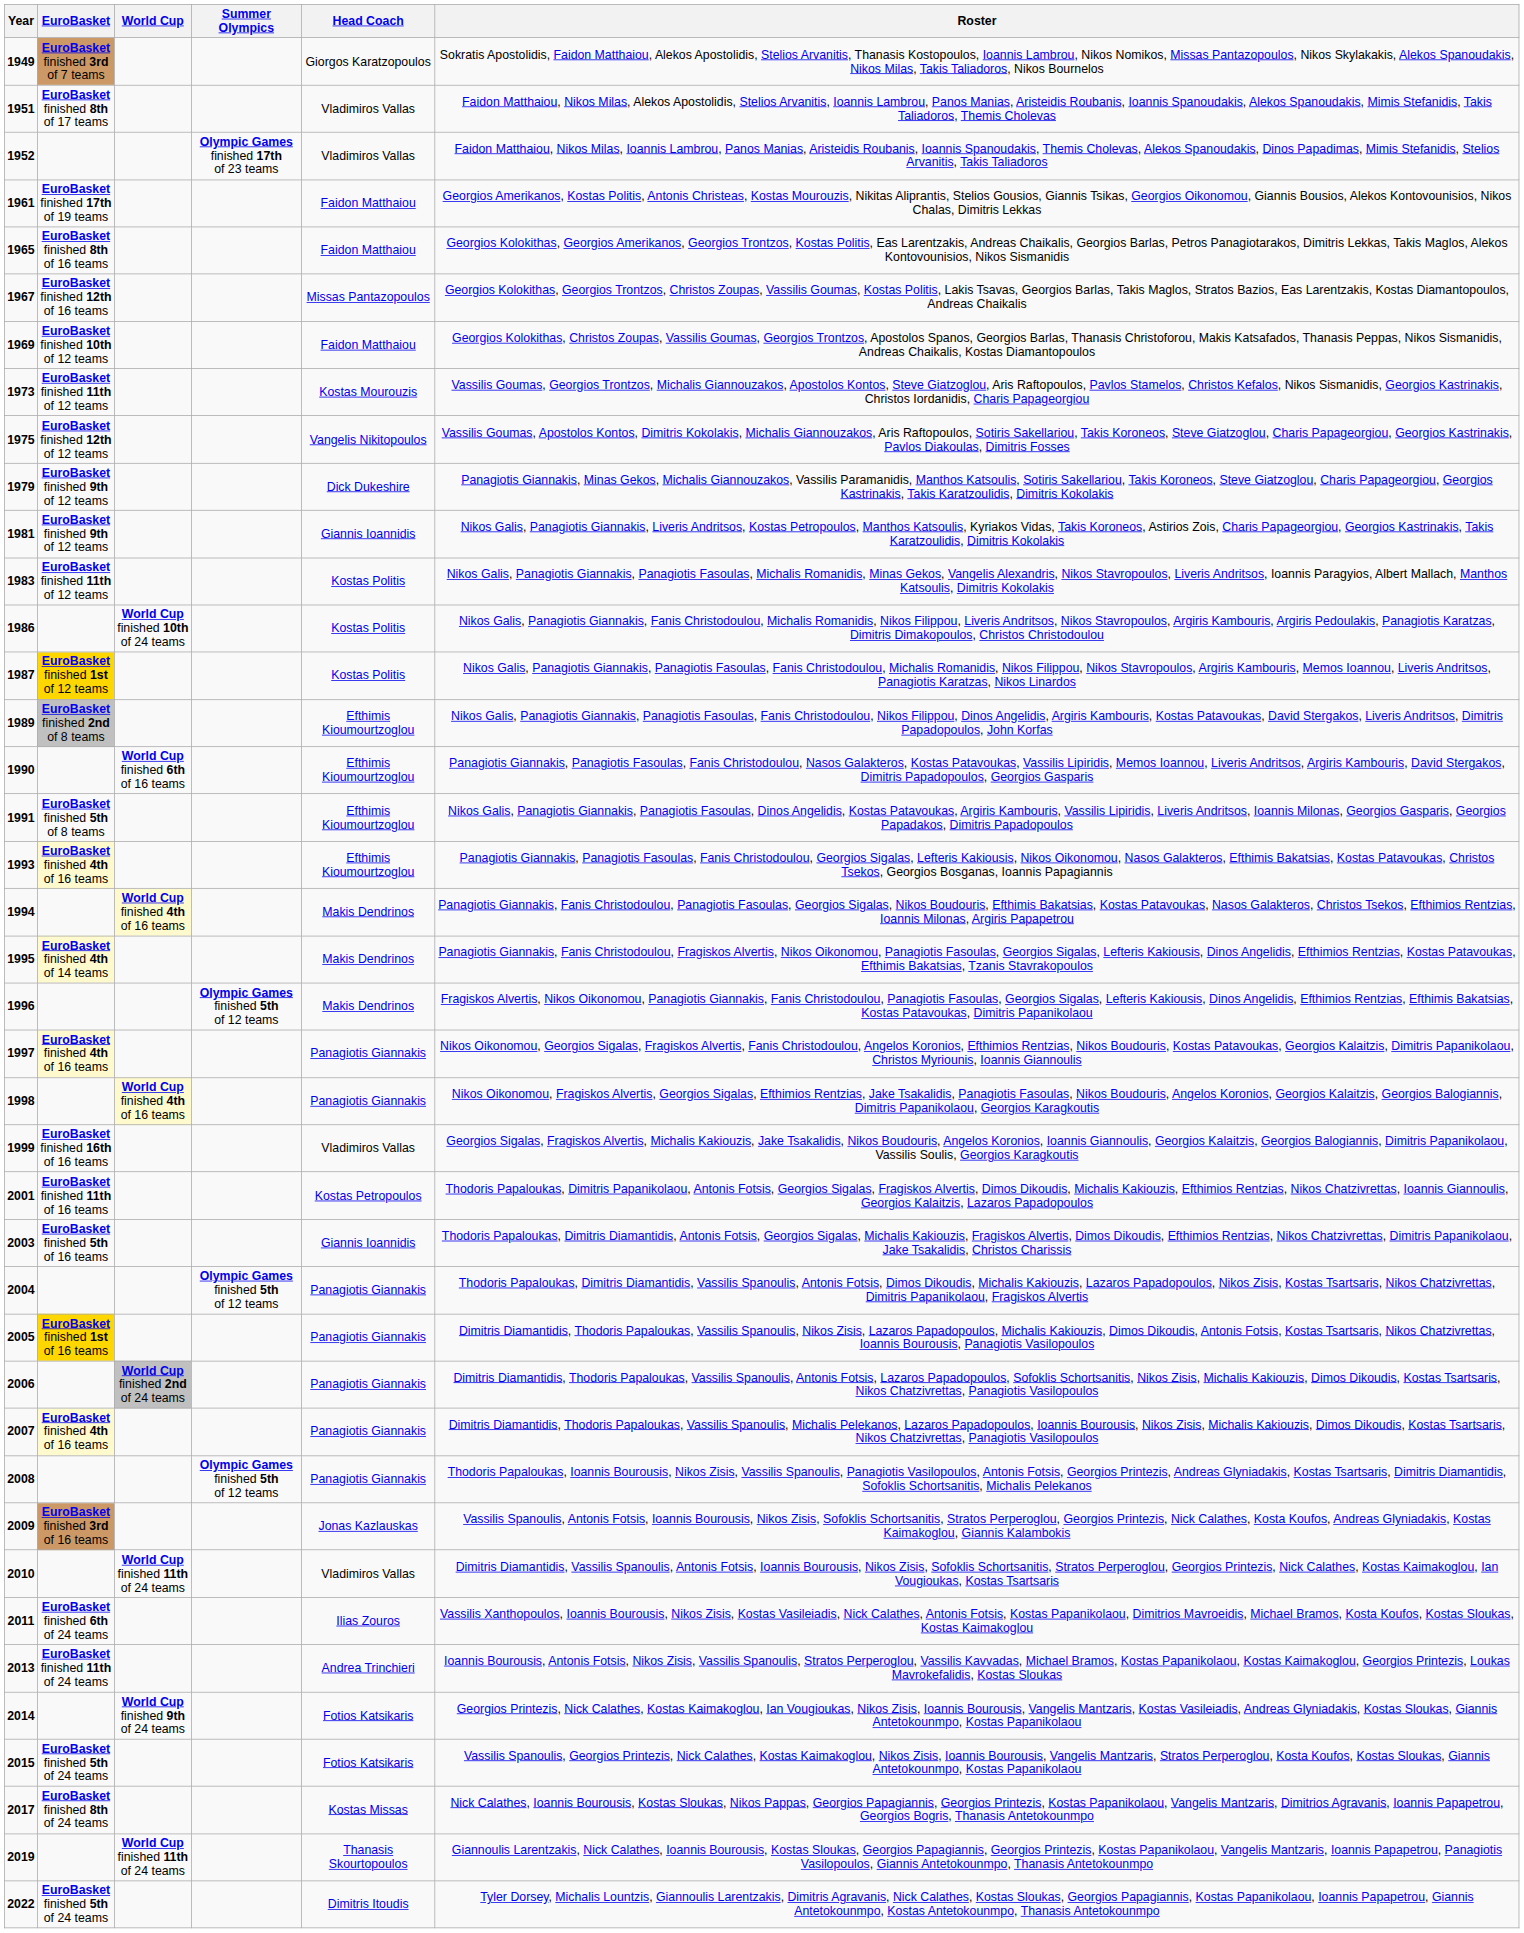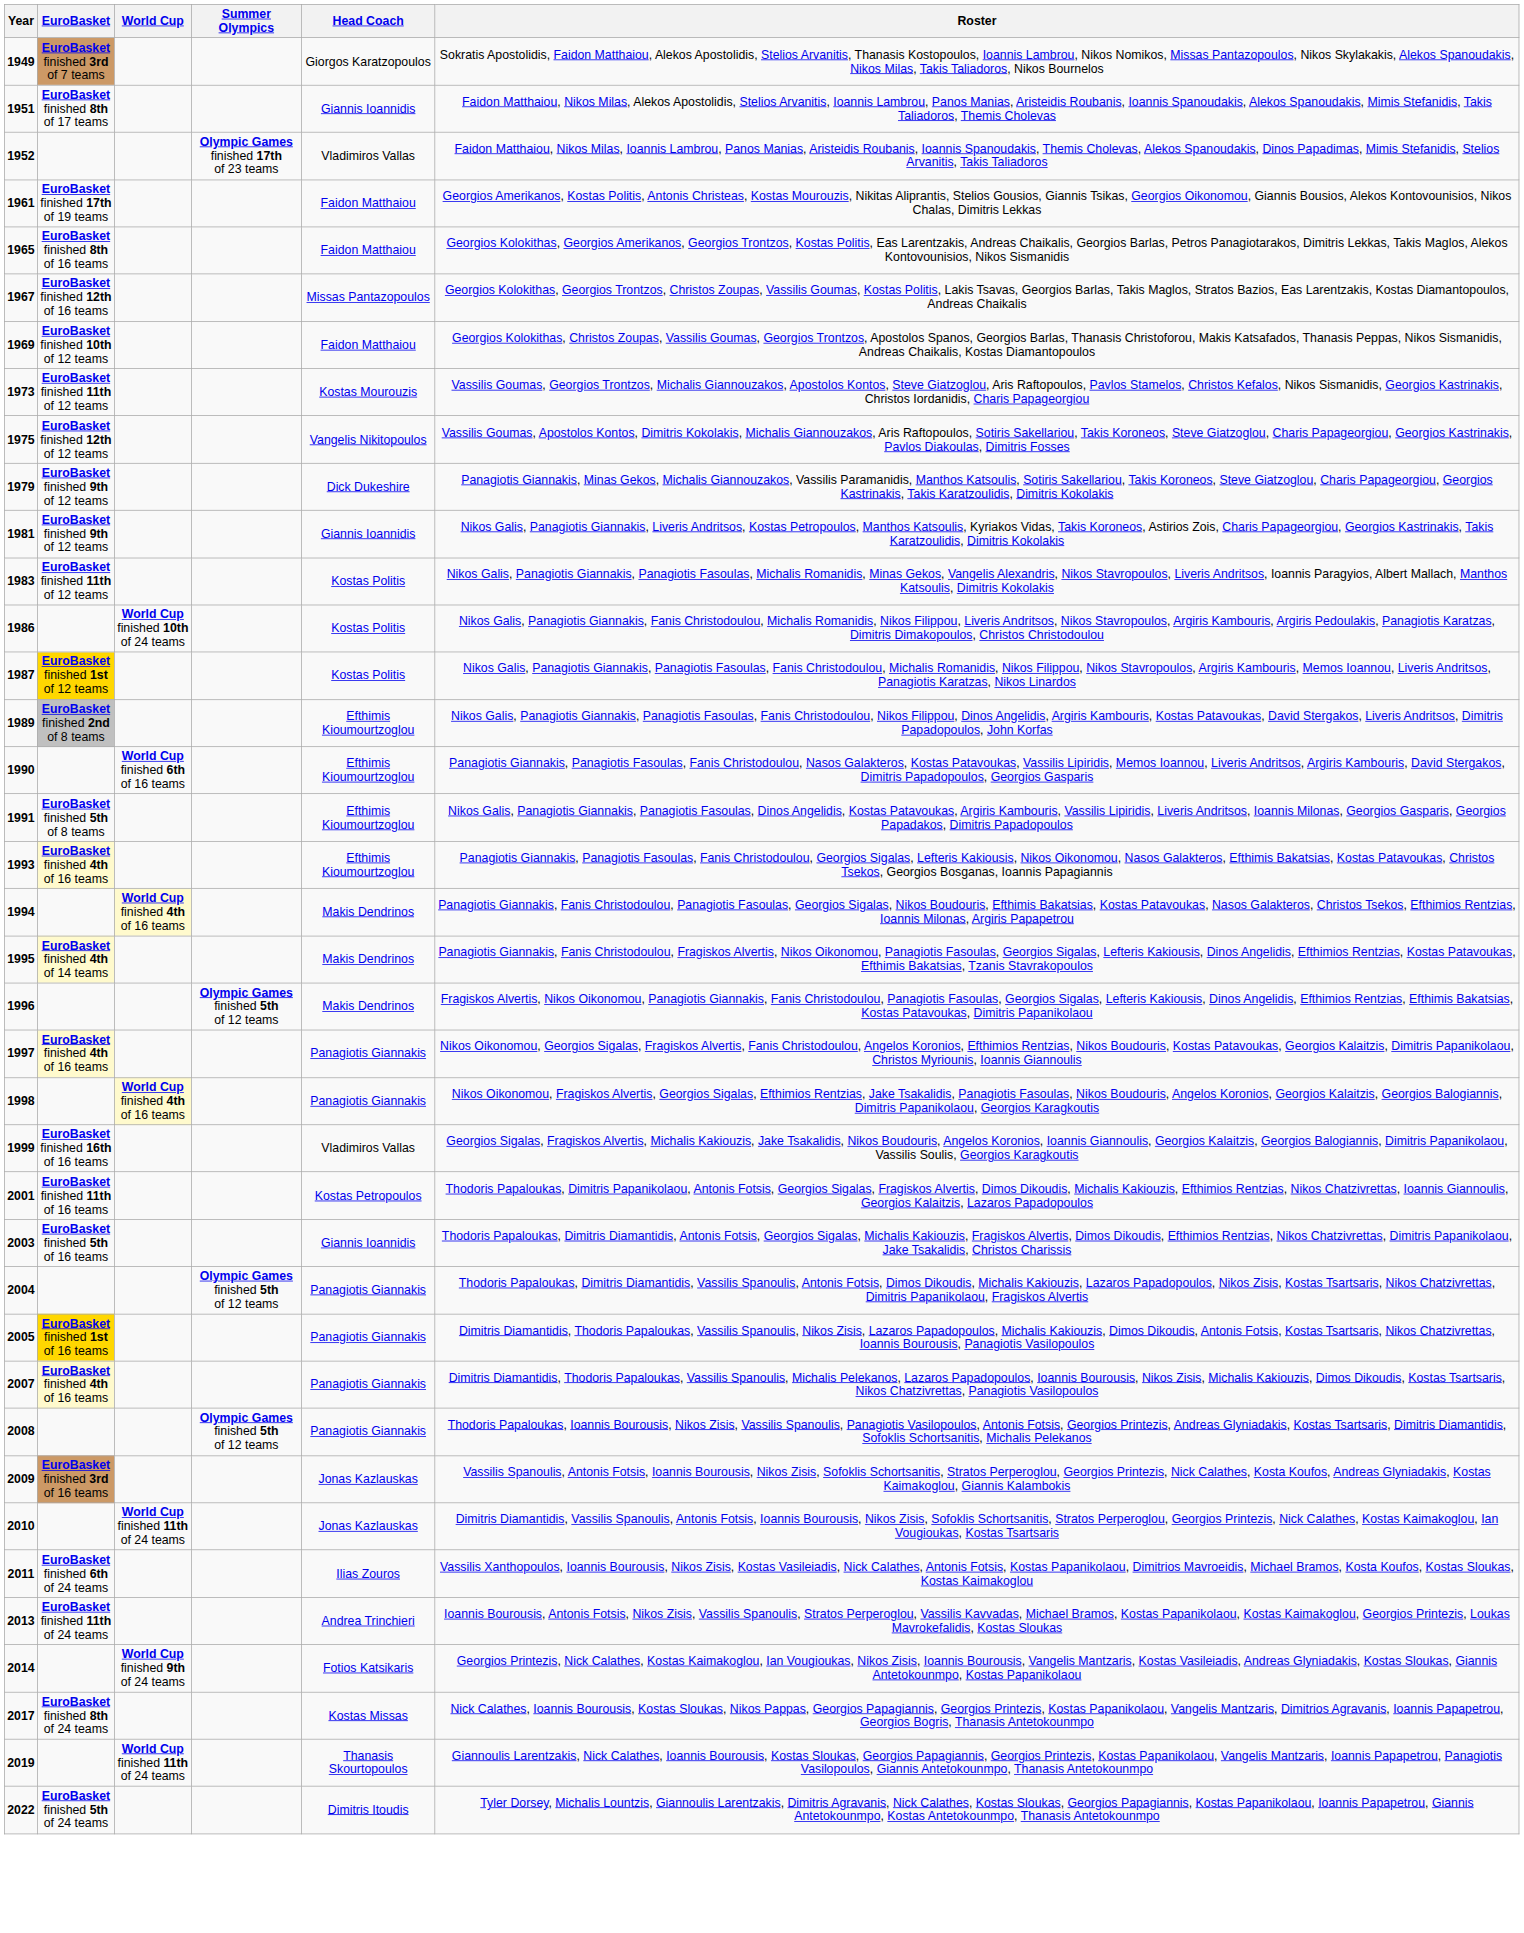1951 | Head Coach: Vladimiros Vallas -> Giannis Ioannidis
- row: 2006 | World Cup finished 2nd of 24 teams | Panagiotis Giannakis | Dimitris Diamantidis, Thodoris Papaloukas, Vassilis Spanoulis, Antonis Fotsis, Lazaros Papadopoulos, Sofoklis Schortsanitis, Nikos Zisis, Michalis Kakiouzis, Dimos Dikoudis, Kostas Tsartsaris, Nikos Chatzivrettas, Panagiotis Vasilopoulos
2010 | Head Coach: Vladimiros Vallas -> Jonas Kazlauskas
- row: 2015 | EuroBasket finished 5th of 24 teams | Fotios Katsikaris | Vassilis Spanoulis, Georgios Printezis, Nick Calathes, Kostas Kaimakoglou, Nikos Zisis, Ioannis Bourousis, Vangelis Mantzaris, Stratos Perperoglou, Kosta Koufos, Kostas Sloukas, Giannis Antetokounmpo, Kostas Papanikolaou
